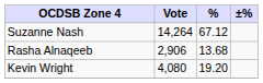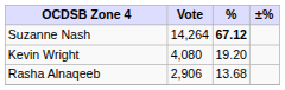Suzanne Nash | %: normal -> bold
rows swapped: Kevin Wright <-> Rasha Alnaqeeb
